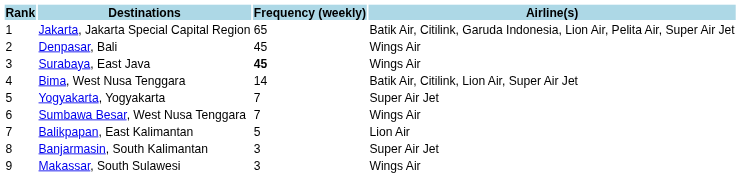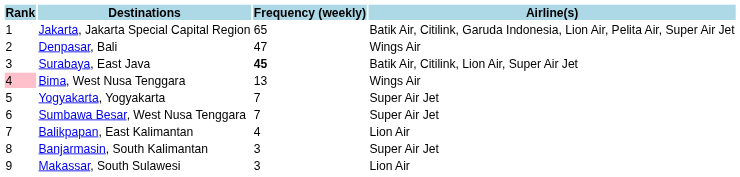Denpasar, Bali | Frequency (weekly): 45 -> 47
Surabaya, East Java | Airline(s): Wings Air -> Batik Air, Citilink, Lion Air, Super Air Jet
Bima, West Nusa Tenggara | Rank: no background -> pink background
Bima, West Nusa Tenggara | Frequency (weekly): 14 -> 13
Bima, West Nusa Tenggara | Airline(s): Batik Air, Citilink, Lion Air, Super Air Jet -> Wings Air
Sumbawa Besar, West Nusa Tenggara | Airline(s): Wings Air -> Super Air Jet
Balikpapan, East Kalimantan | Frequency (weekly): 5 -> 4
Makassar, South Sulawesi | Airline(s): Wings Air -> Lion Air
